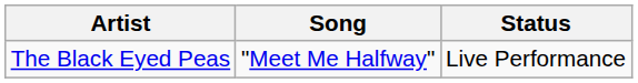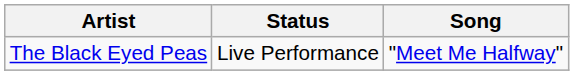columns swapped: Song <-> Status
